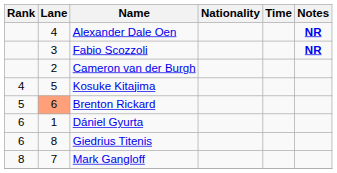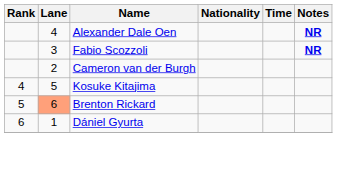- row: 6 | 8 | Giedrius Titenis
- row: 8 | 7 | Mark Gangloff
